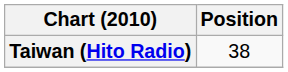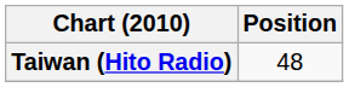Taiwan (Hito Radio) | Position: 38 -> 48
